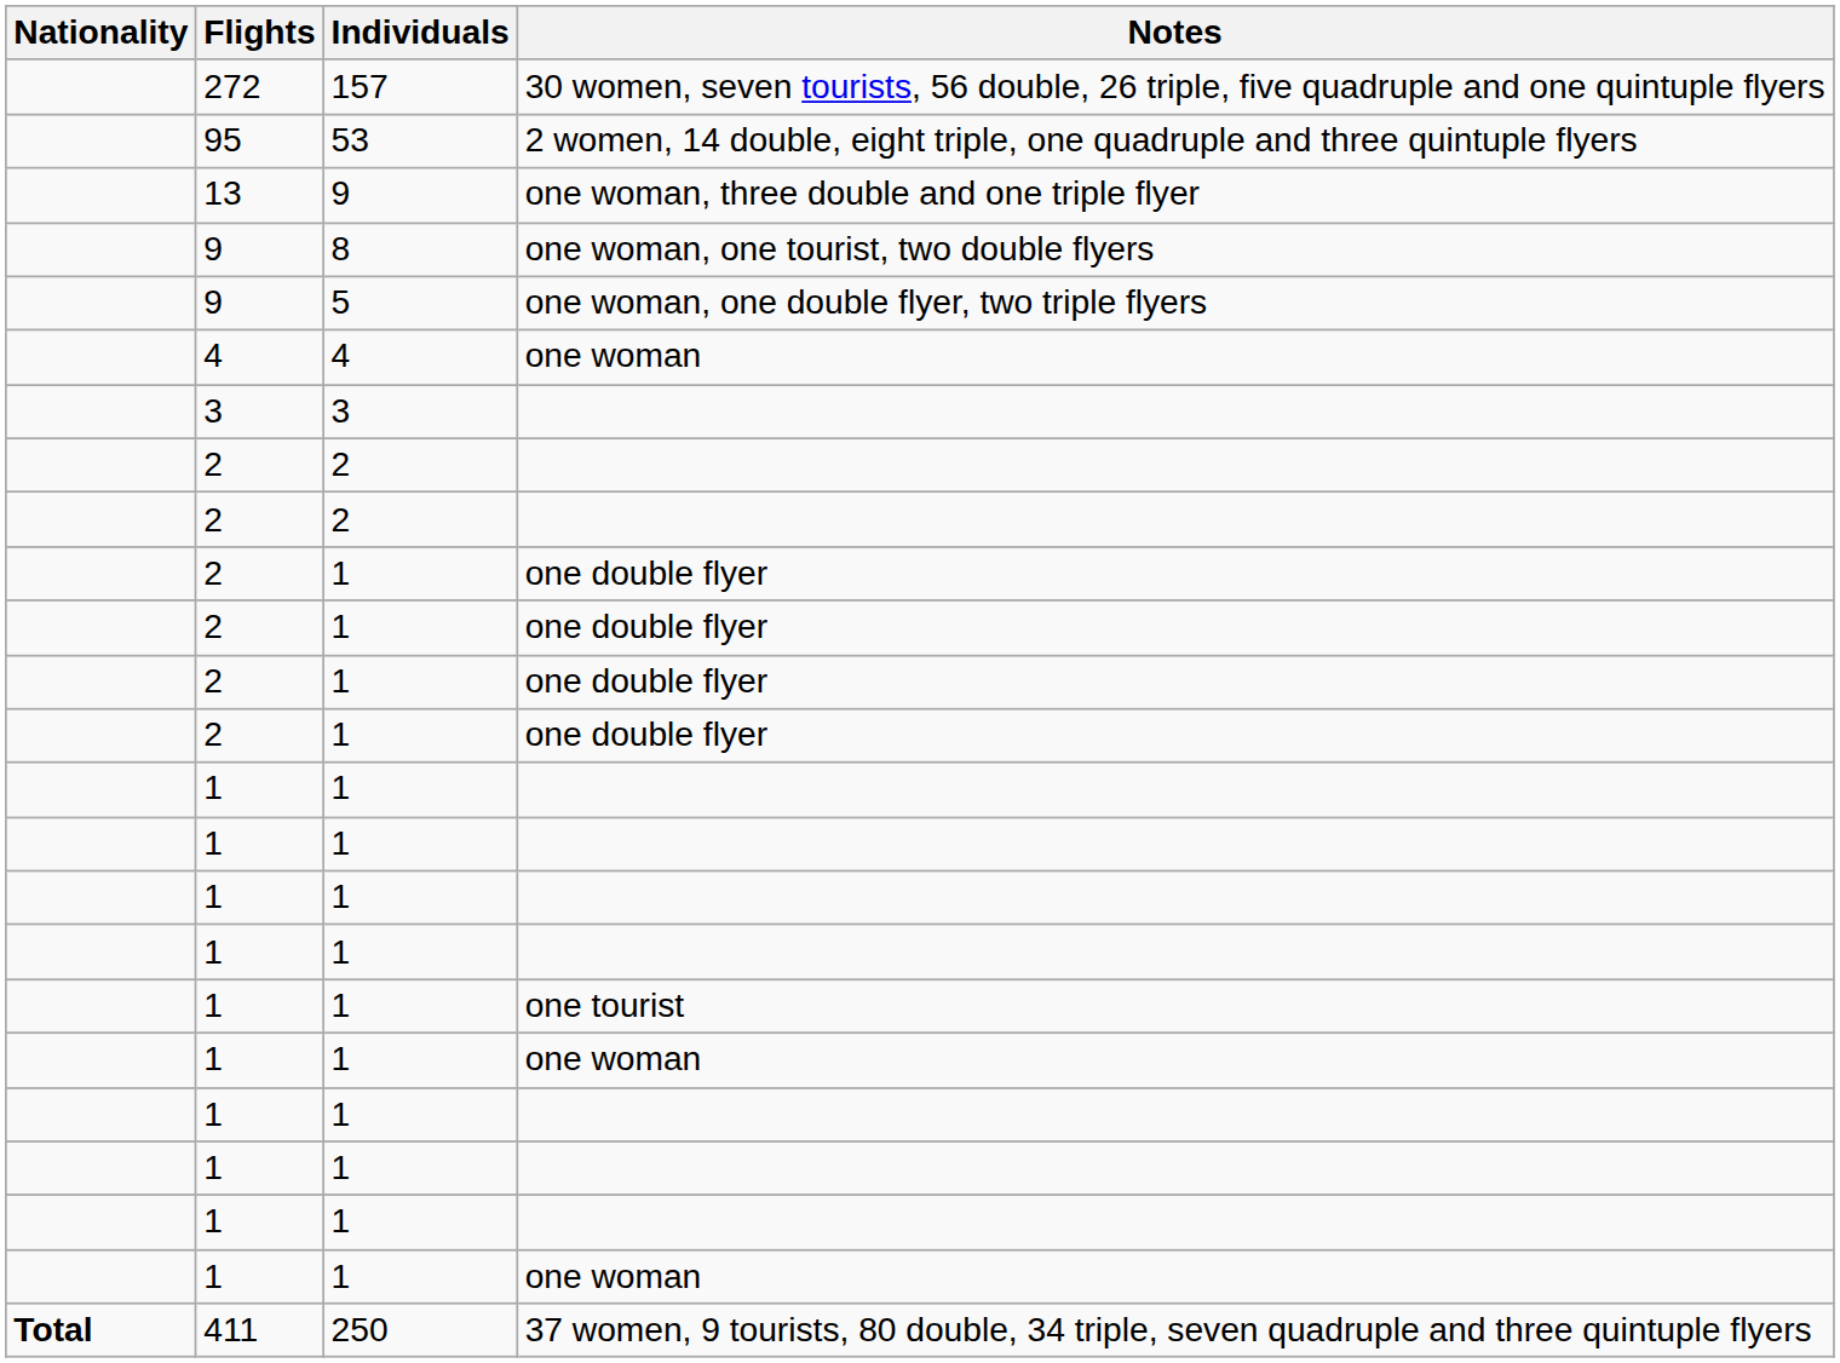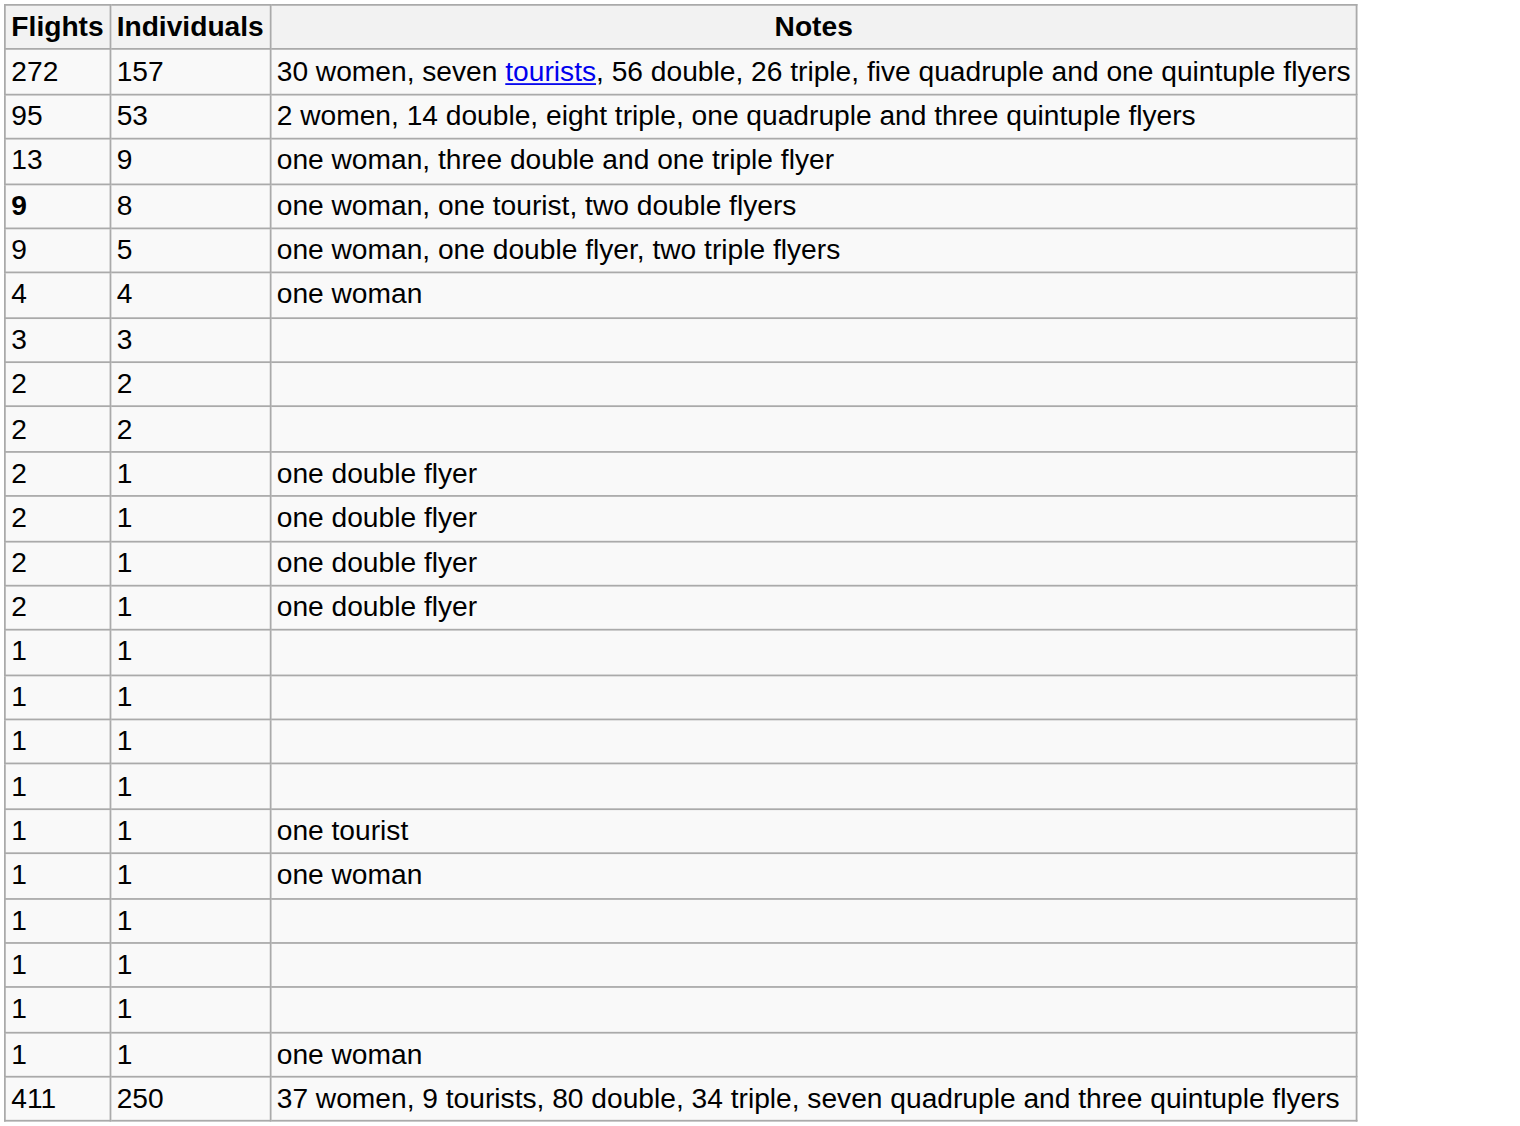- column: Nationality | Total
8 | Flights: normal -> bold
